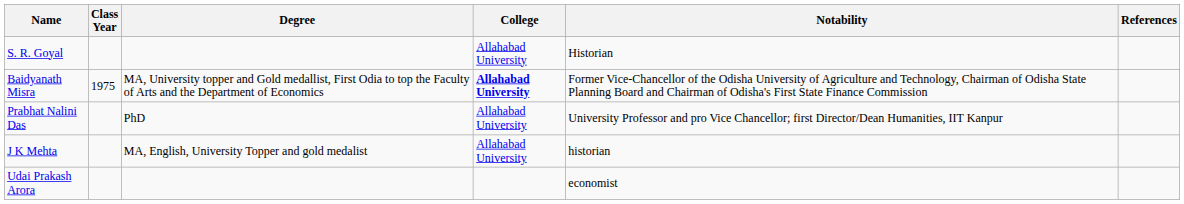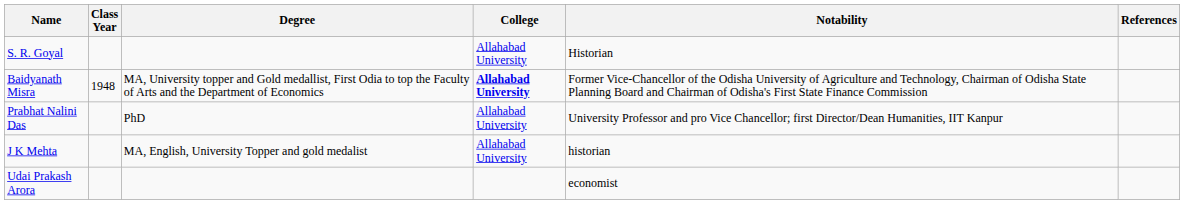Baidyanath Misra | Class Year: 1975 -> 1948
